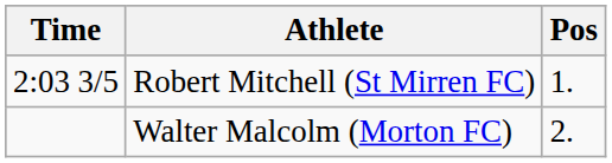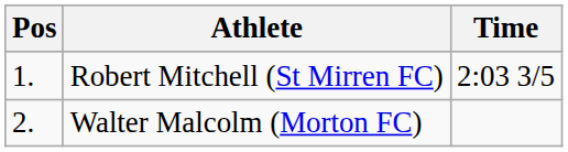columns swapped: Pos <-> Time
